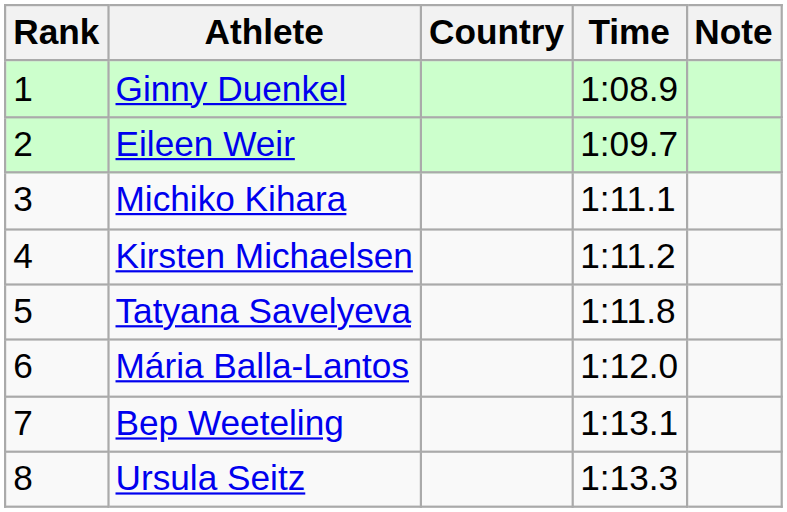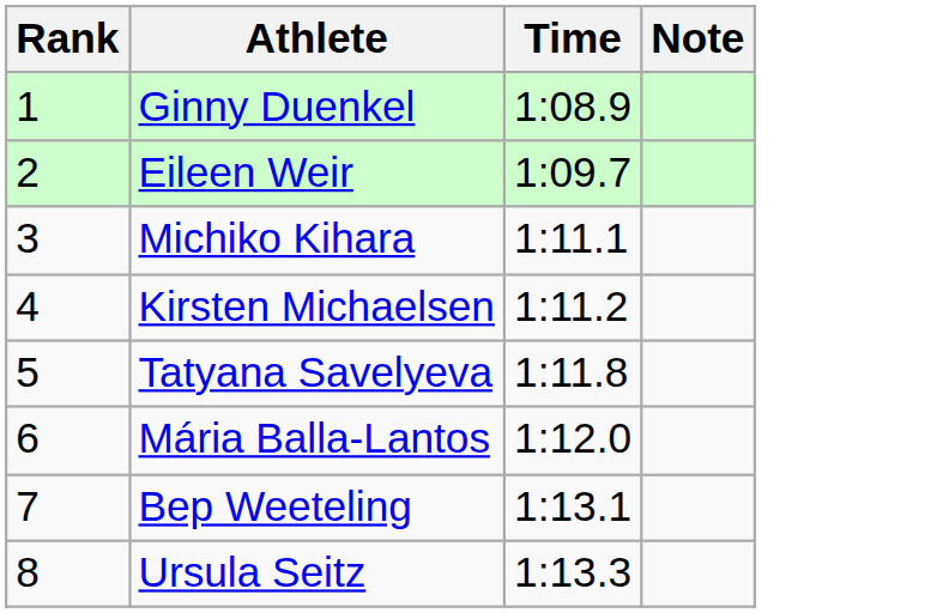- column: Country
